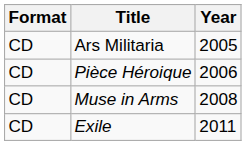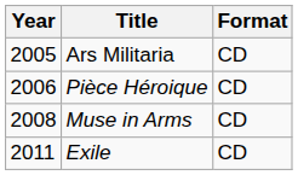columns swapped: Year <-> Format
